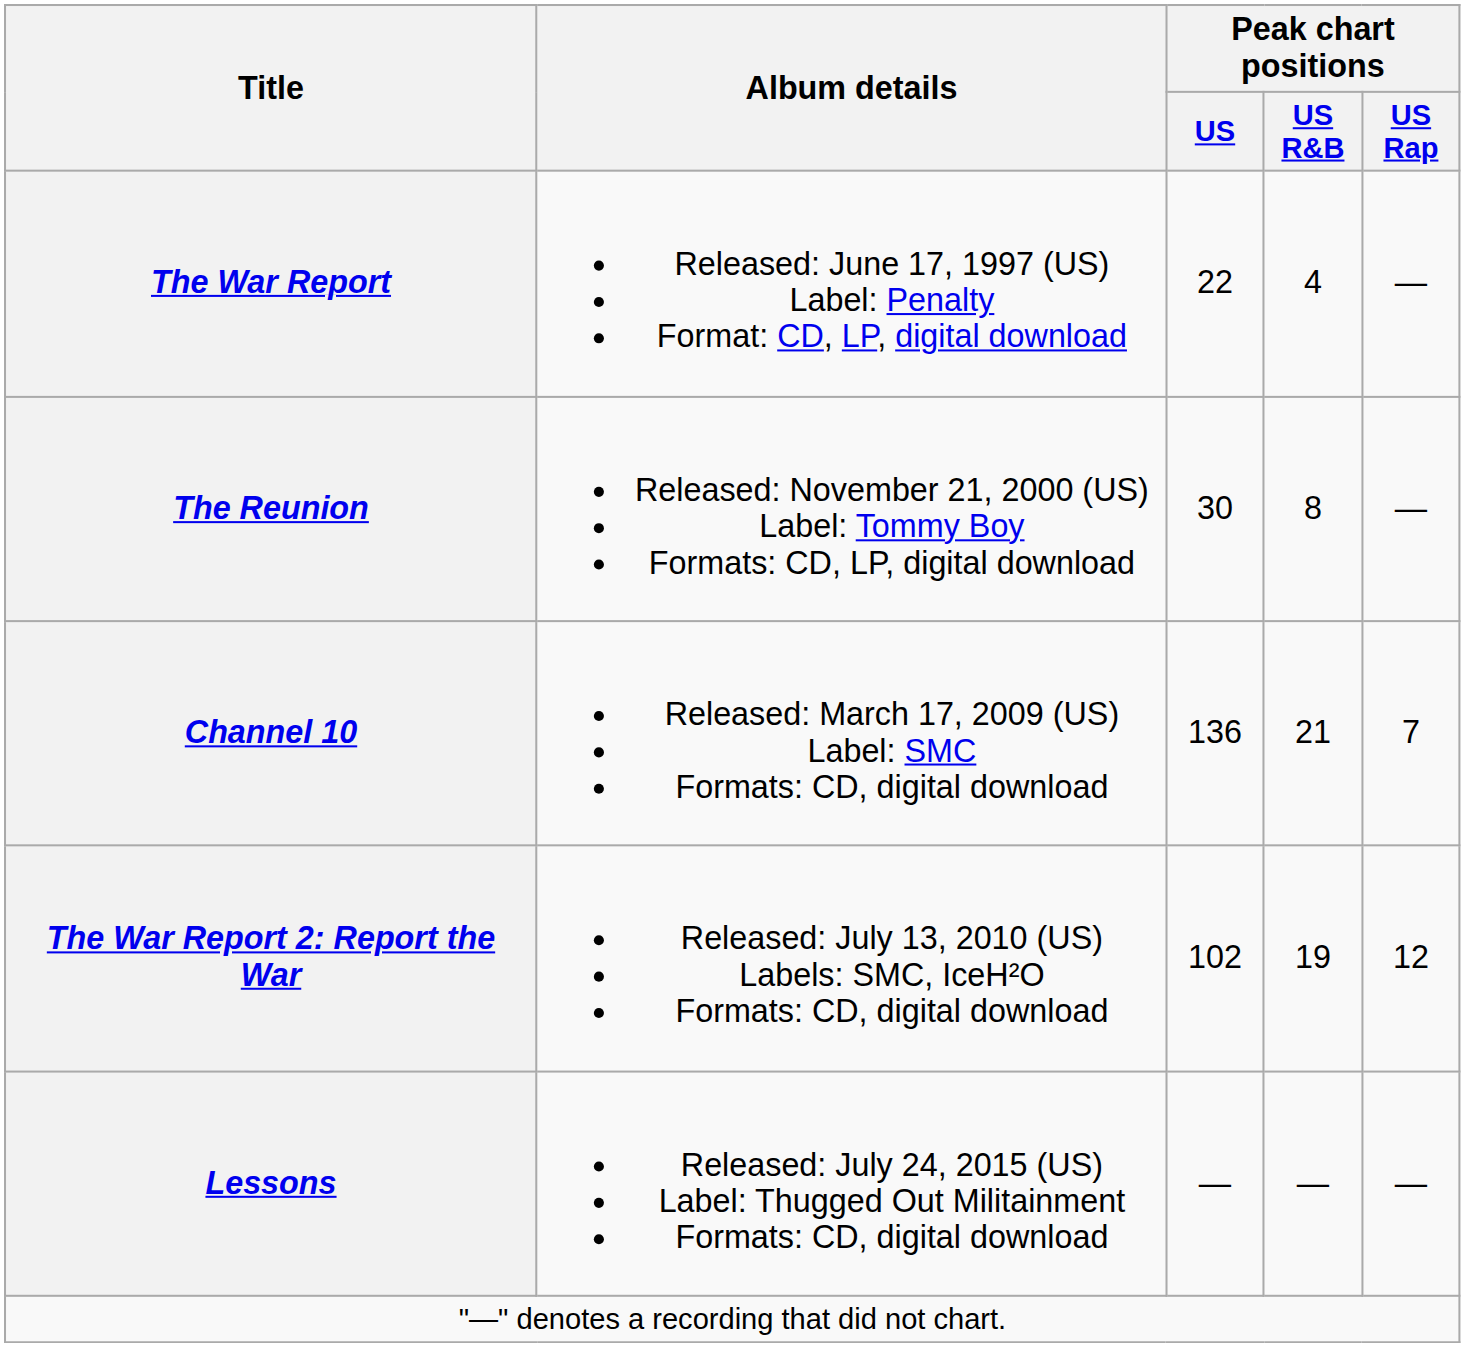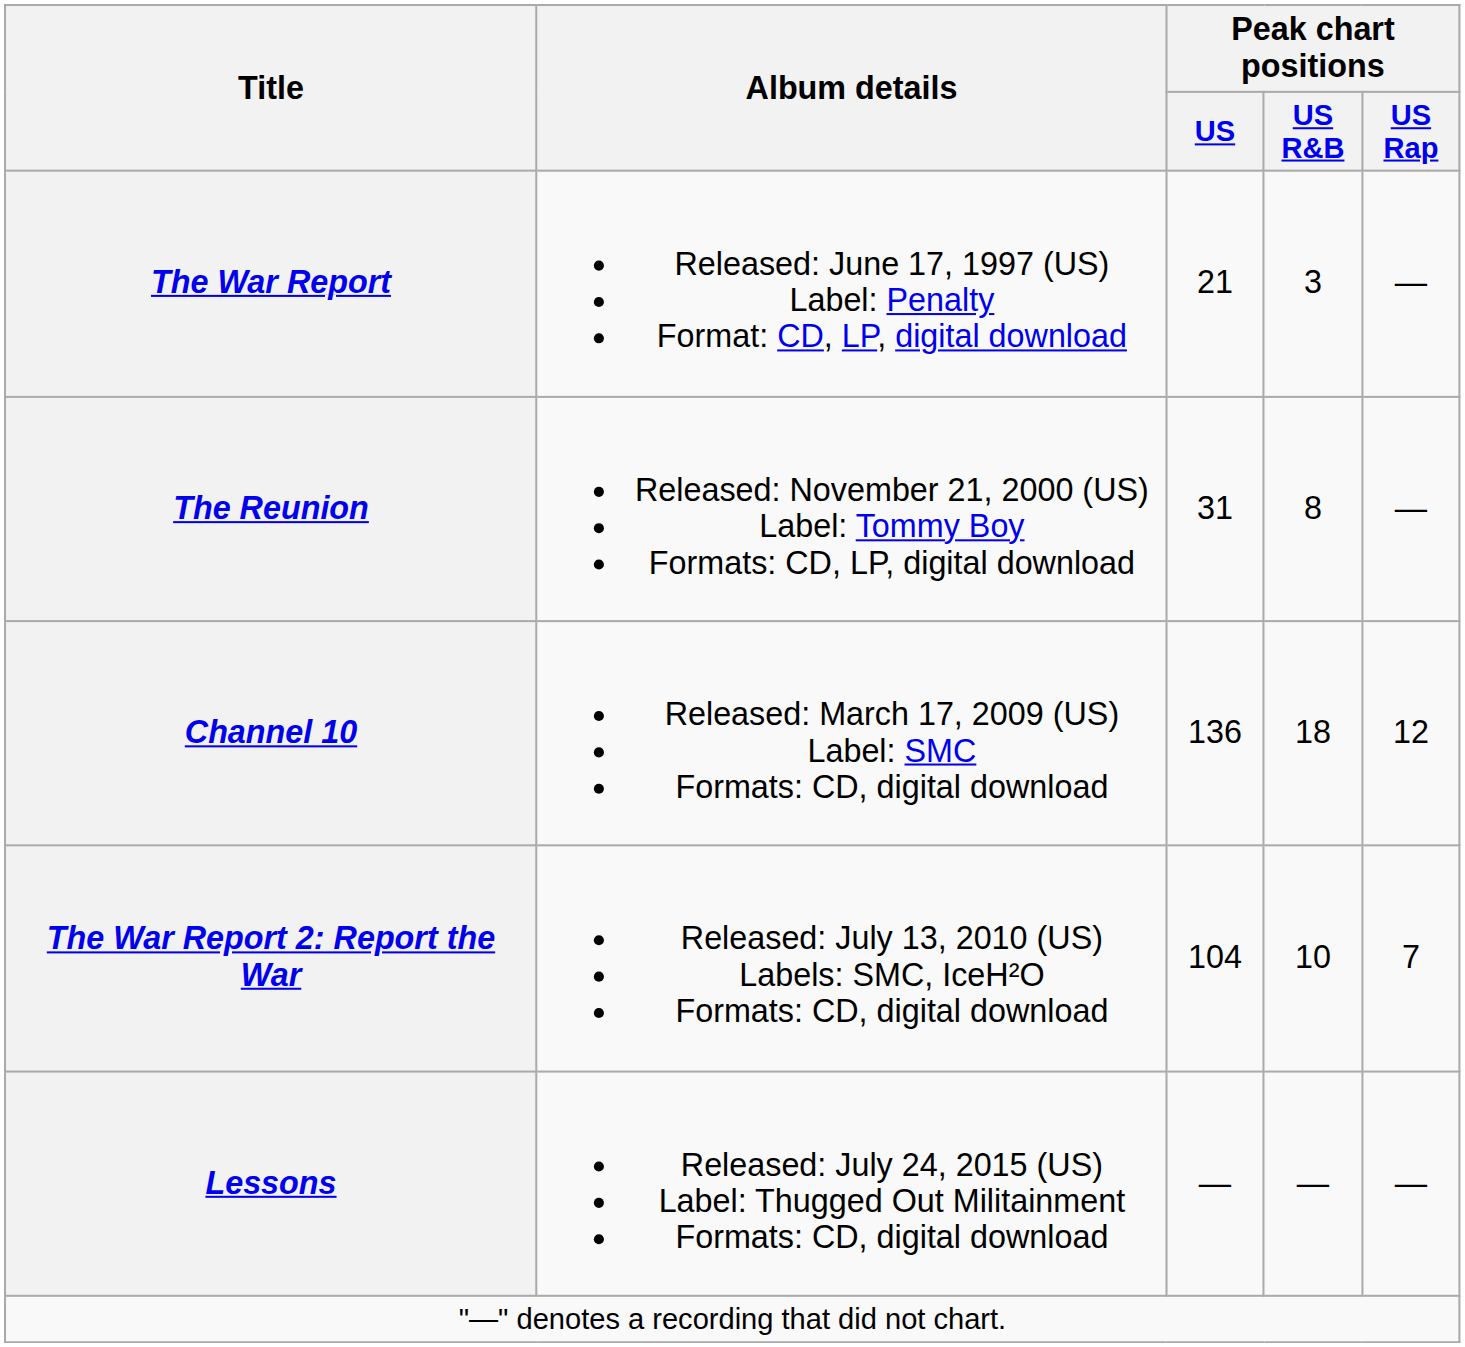The War Report | Peak chart positions / US: 22 -> 21
The War Report | Peak chart positions / US R&B: 4 -> 3
The Reunion | Peak chart positions / US: 30 -> 31
Channel 10 | Peak chart positions / US R&B: 21 -> 18
Channel 10 | Peak chart positions / US Rap: 7 -> 12
The War Report 2: Report the War | Peak chart positions / US: 102 -> 104
The War Report 2: Report the War | Peak chart positions / US R&B: 19 -> 10
The War Report 2: Report the War | Peak chart positions / US Rap: 12 -> 7
